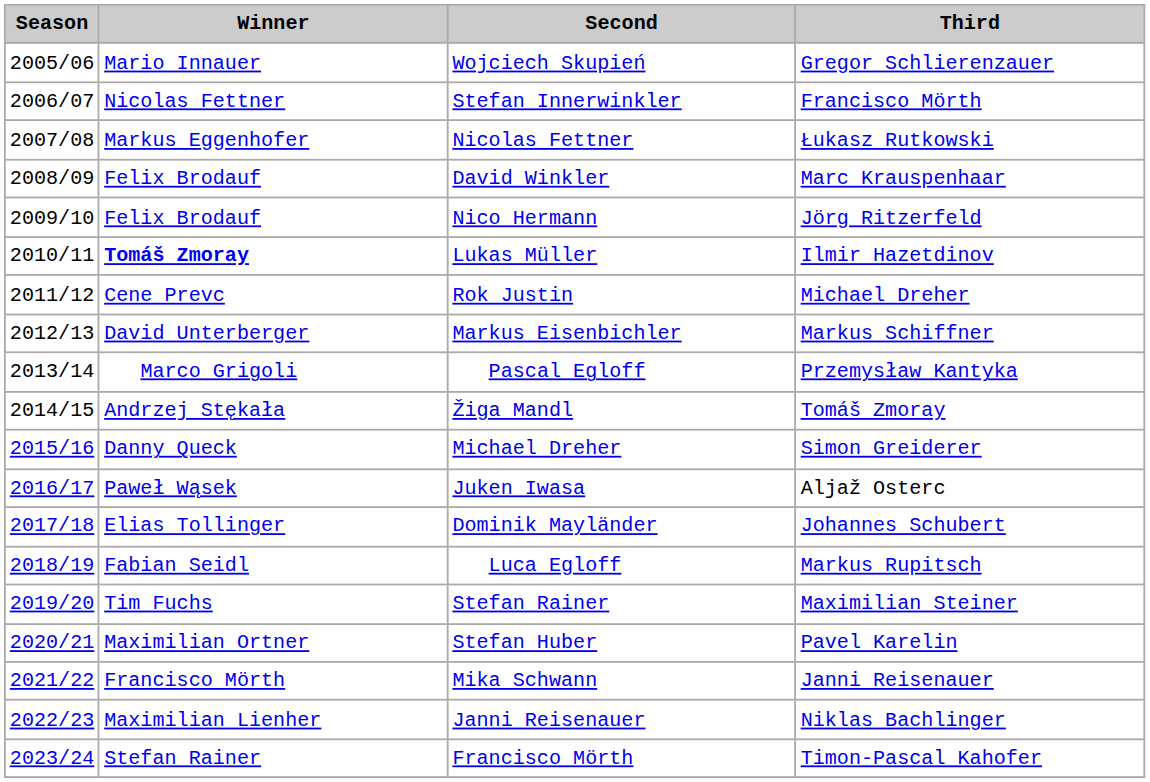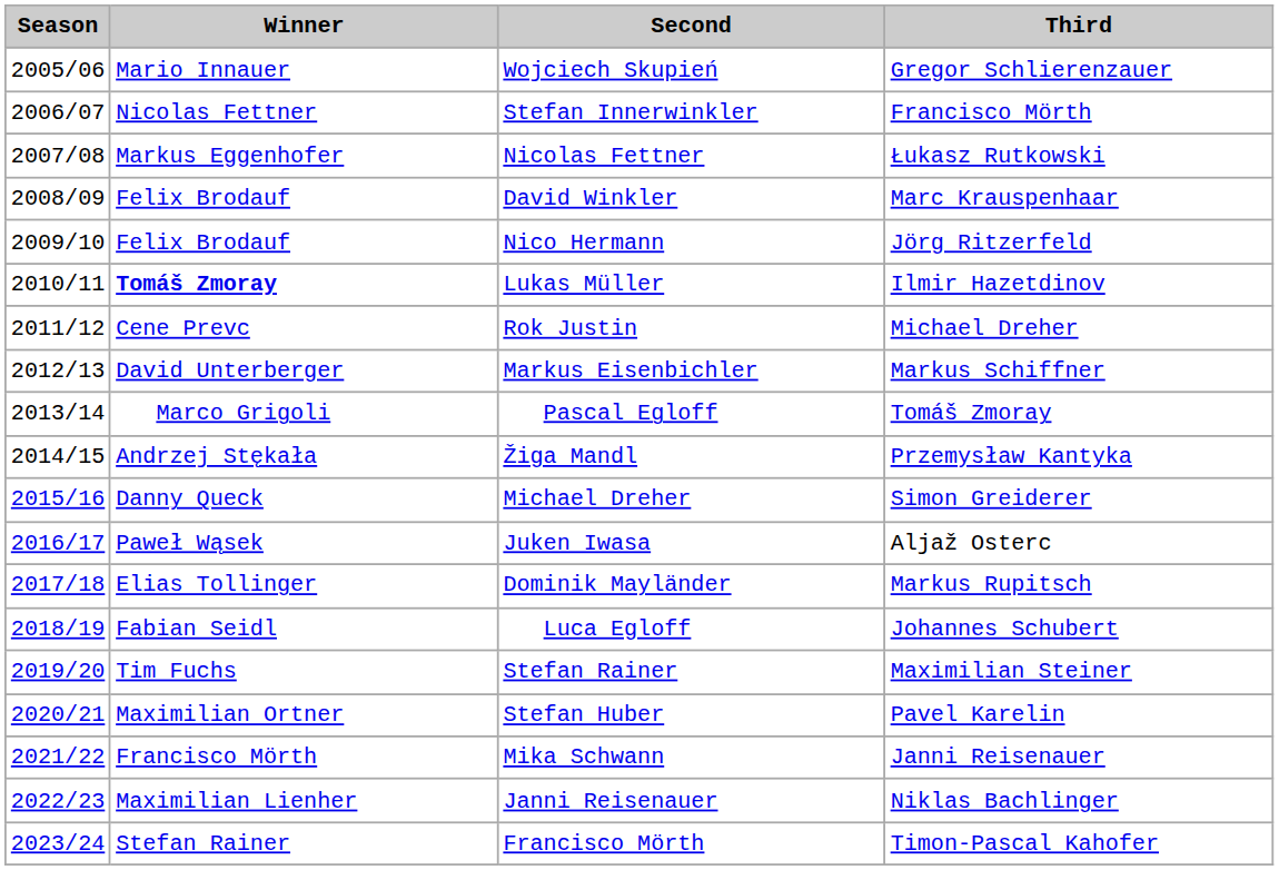Pascal Egloff | Third: Przemysław Kantyka -> Tomáš Zmoray
Žiga Mandl | Third: Tomáš Zmoray -> Przemysław Kantyka
Dominik Mayländer | Third: Johannes Schubert -> Markus Rupitsch
Luca Egloff | Third: Markus Rupitsch -> Johannes Schubert
